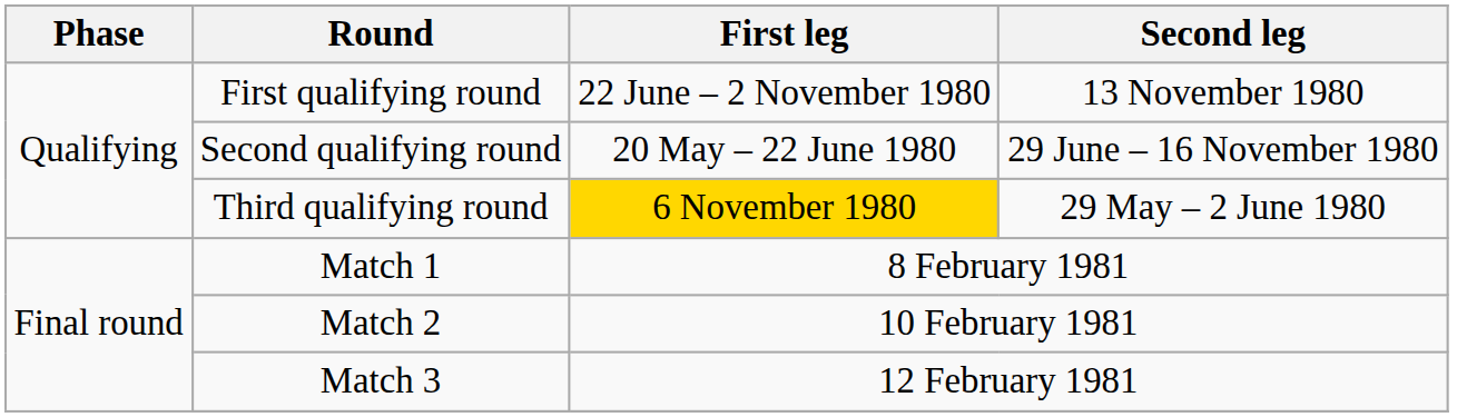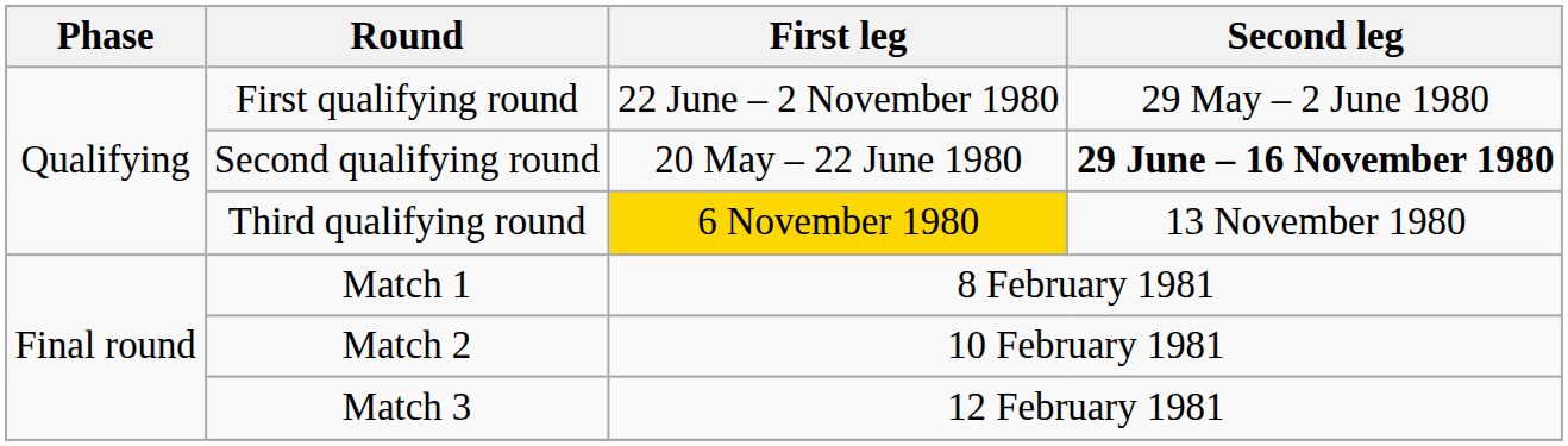First qualifying round | Second leg: 13 November 1980 -> 29 May – 2 June 1980
Second qualifying round | Second leg: normal -> bold
Third qualifying round | Second leg: 29 May – 2 June 1980 -> 13 November 1980
